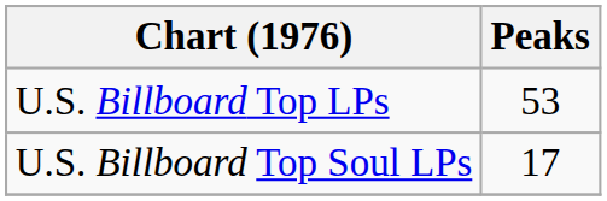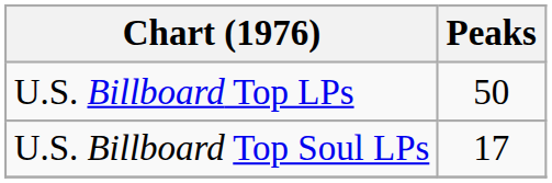U.S. Billboard Top LPs | Peaks: 53 -> 50
